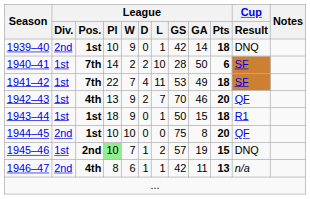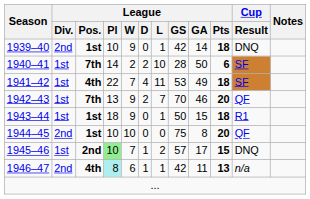1941–42 | League / Pos.: 7th -> 4th
1942–43 | League / Pos.: 4th -> 7th
1945–46 | League / GA: 19 -> 17
1946–47 | League / Pl: no background -> paleturquoise background
